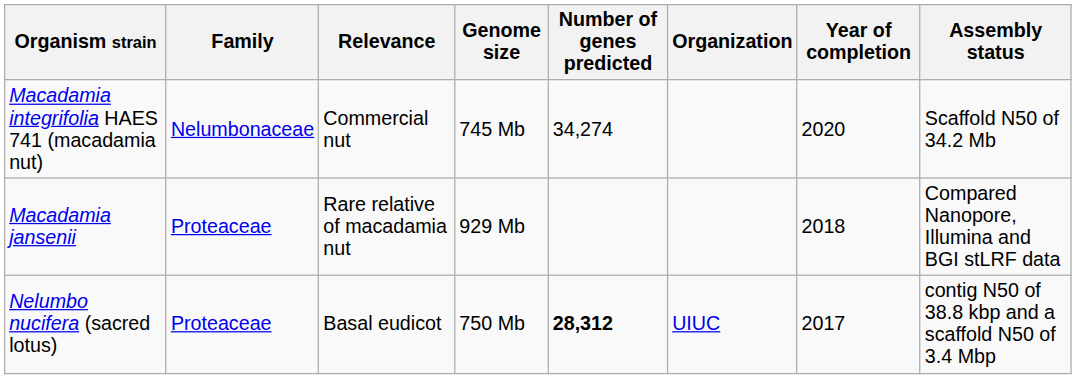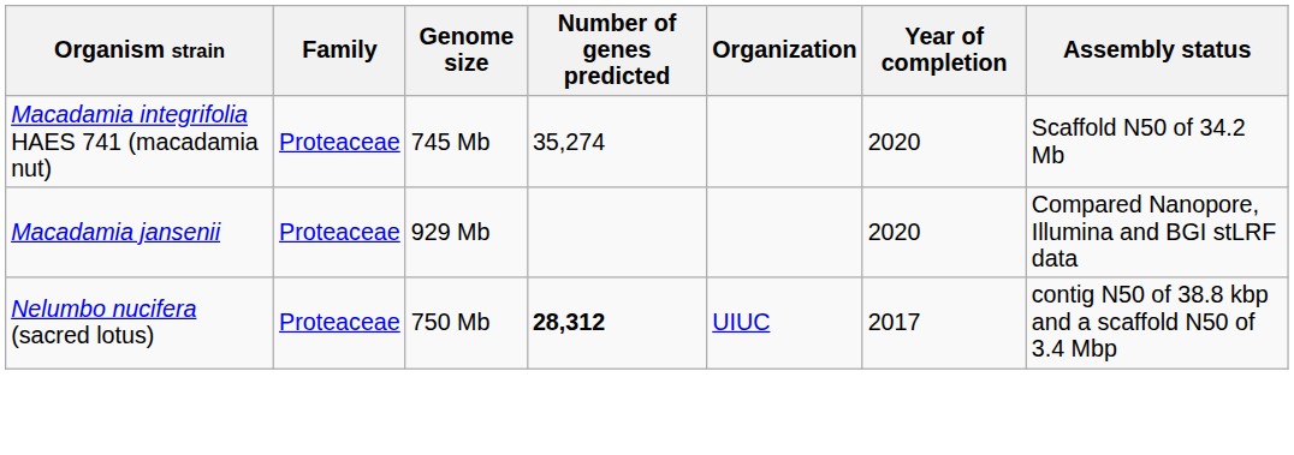- column: Relevance | Commercial nut | Rare relative of macadamia nut | Basal eudicot
Macadamia integrifolia HAES 741 (macadamia nut) | Family: Nelumbonaceae -> Proteaceae
Macadamia integrifolia HAES 741 (macadamia nut) | Number of genes predicted: 34,274 -> 35,274
Macadamia jansenii | Year of completion: 2018 -> 2020
